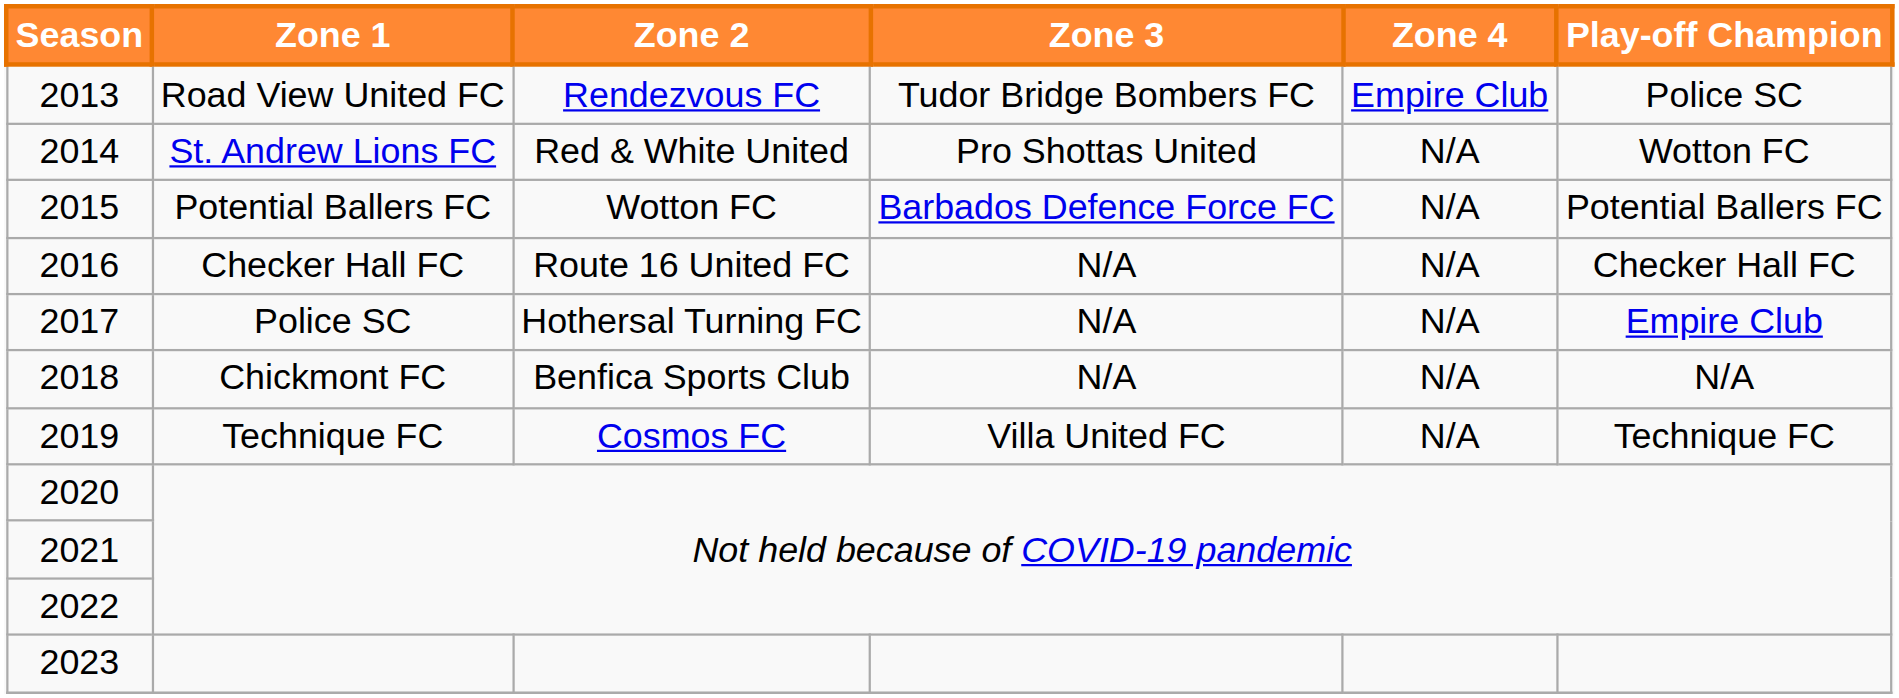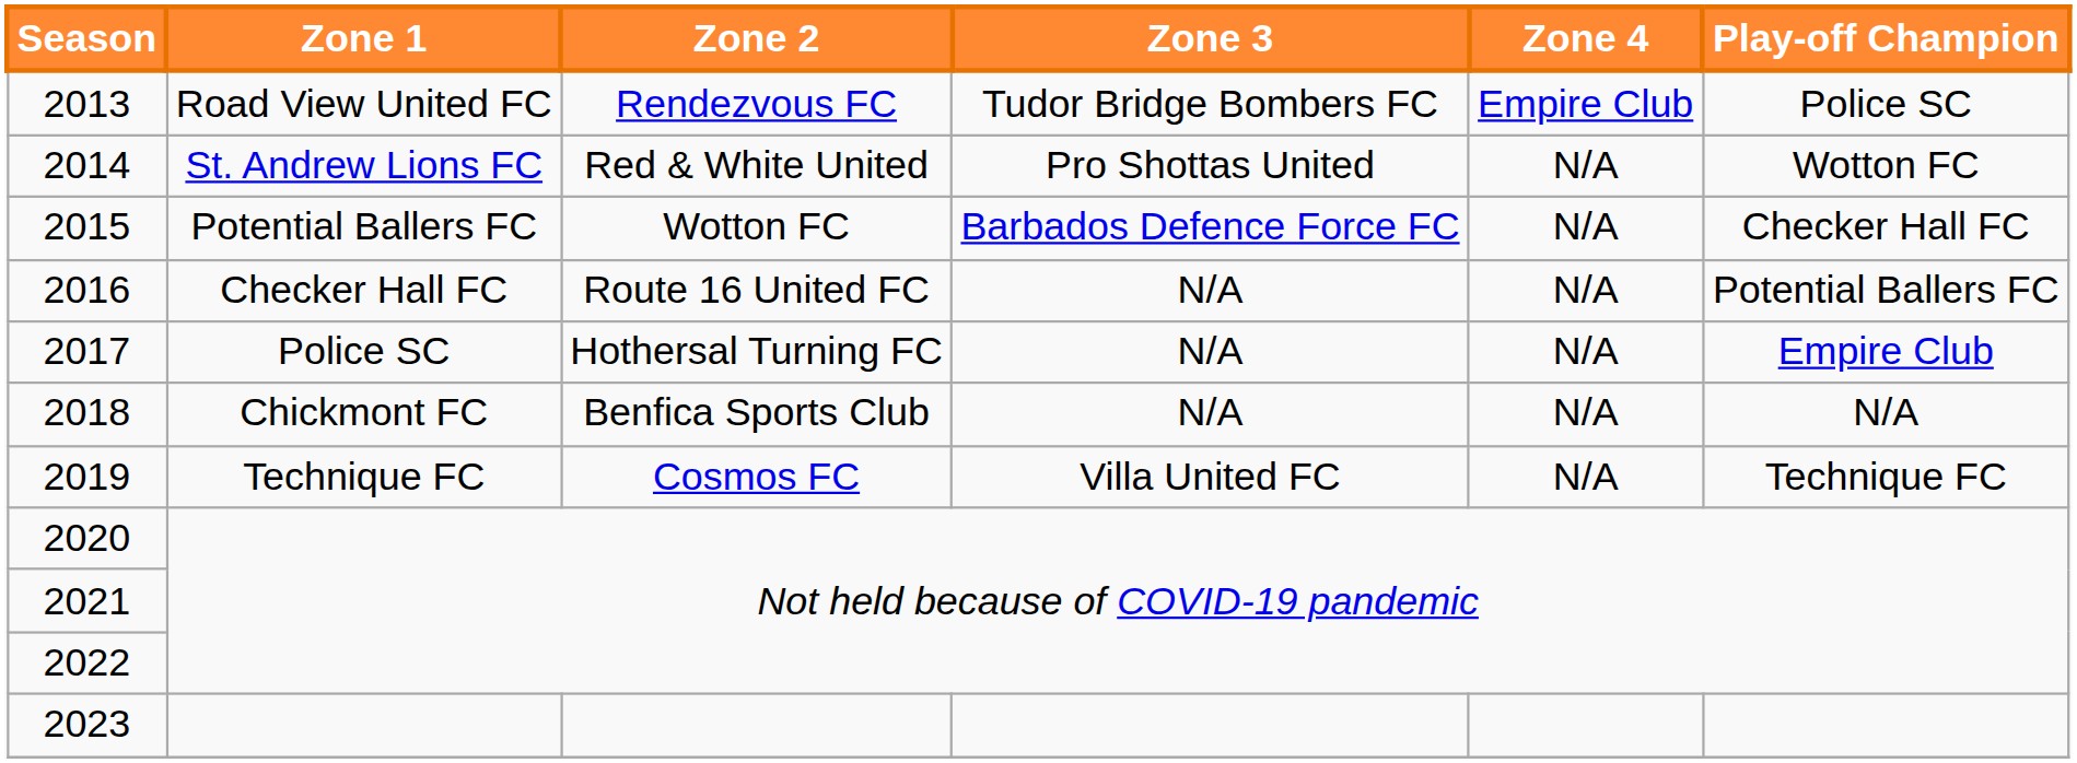2015 | Play-off Champion: Potential Ballers FC -> Checker Hall FC
2016 | Play-off Champion: Checker Hall FC -> Potential Ballers FC
